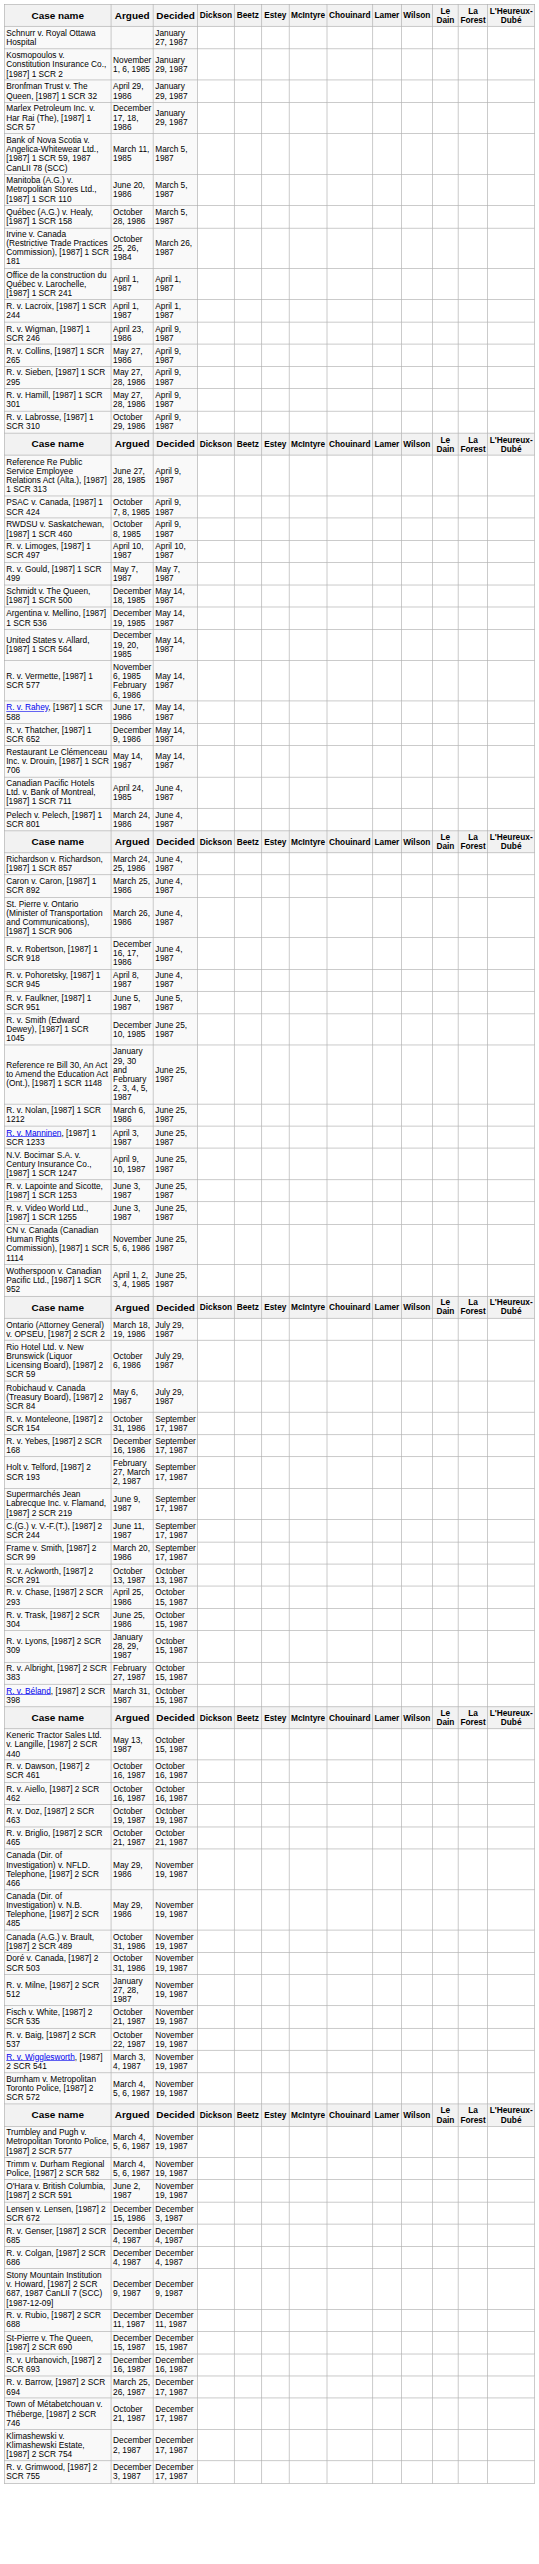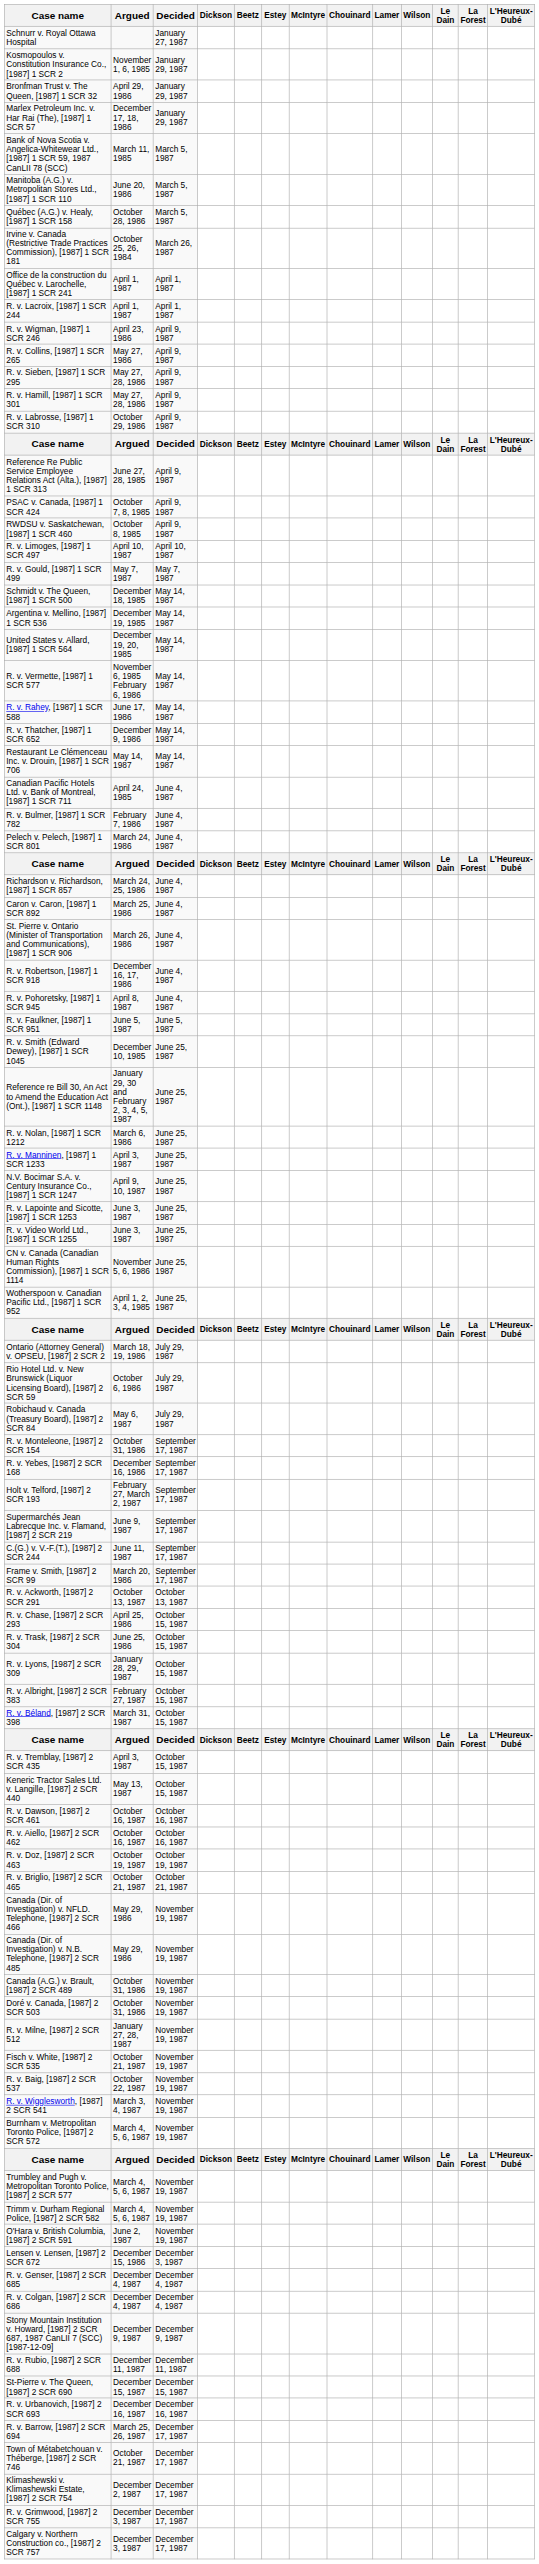+ row: R. v. Bulmer, [1987] 1 SCR 782 | February 7, 1986 | June 4, 1987
+ row: R. v. Tremblay, [1987] 2 SCR 435 | April 3, 1987 | October 15, 1987
+ row: Calgary v. Northern Construction co., [1987] 2 SCR 757 | December 3, 1987 | December 17, 1987
